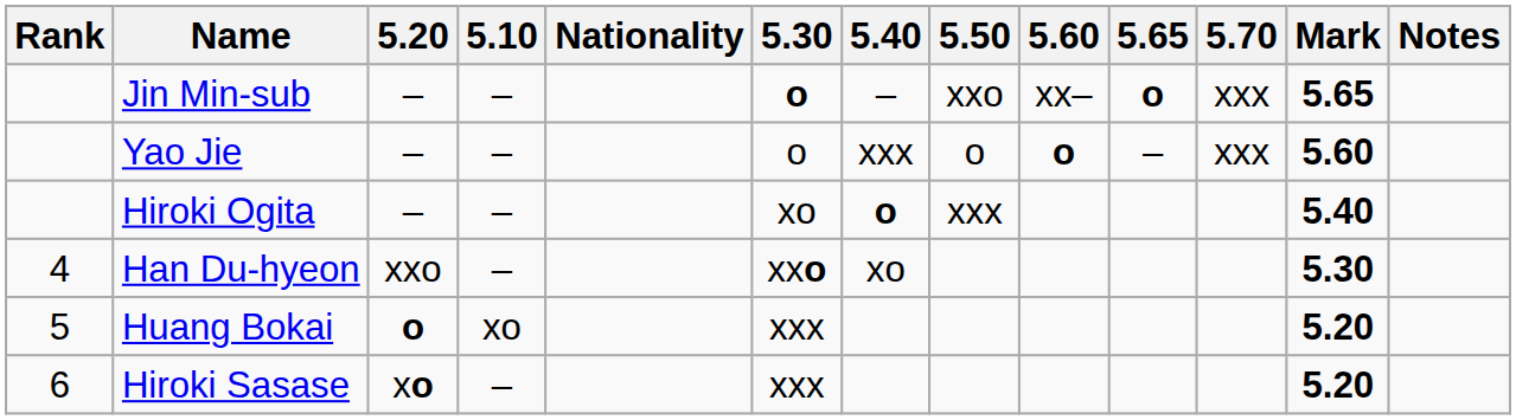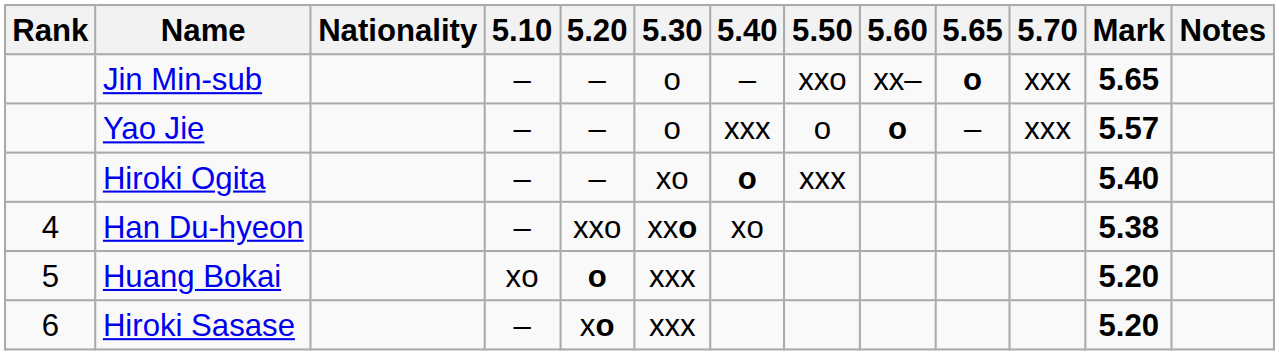columns swapped: Nationality <-> 5.20
Jin Min-sub | 5.30: bold -> normal
Yao Jie | Mark: 5.60 -> 5.57
Han Du-hyeon | Mark: 5.30 -> 5.38
